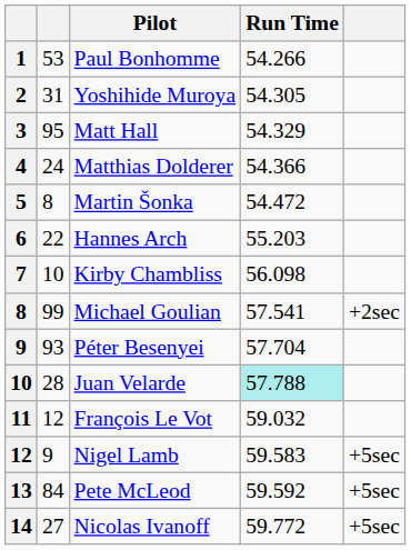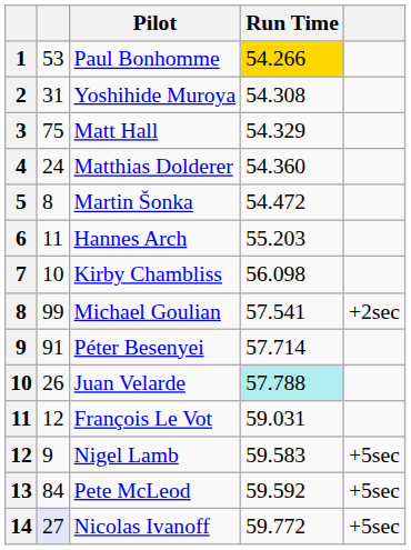Paul Bonhomme | Run Time: no background -> gold background
Yoshihide Muroya | Run Time: 54.305 -> 54.308
Matt Hall | column 2: 95 -> 75
Matthias Dolderer | Run Time: 54.366 -> 54.360
Hannes Arch | column 2: 22 -> 11
Péter Besenyei | column 2: 93 -> 91
Péter Besenyei | Run Time: 57.704 -> 57.714
Juan Velarde | column 2: 28 -> 26
François Le Vot | Run Time: 59.032 -> 59.031
Nicolas Ivanoff | column 2: no background -> lavender background
